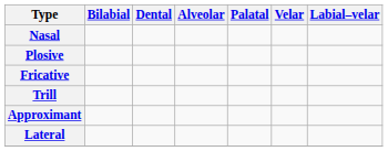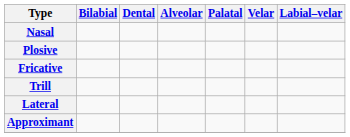rows swapped: Lateral <-> Approximant
